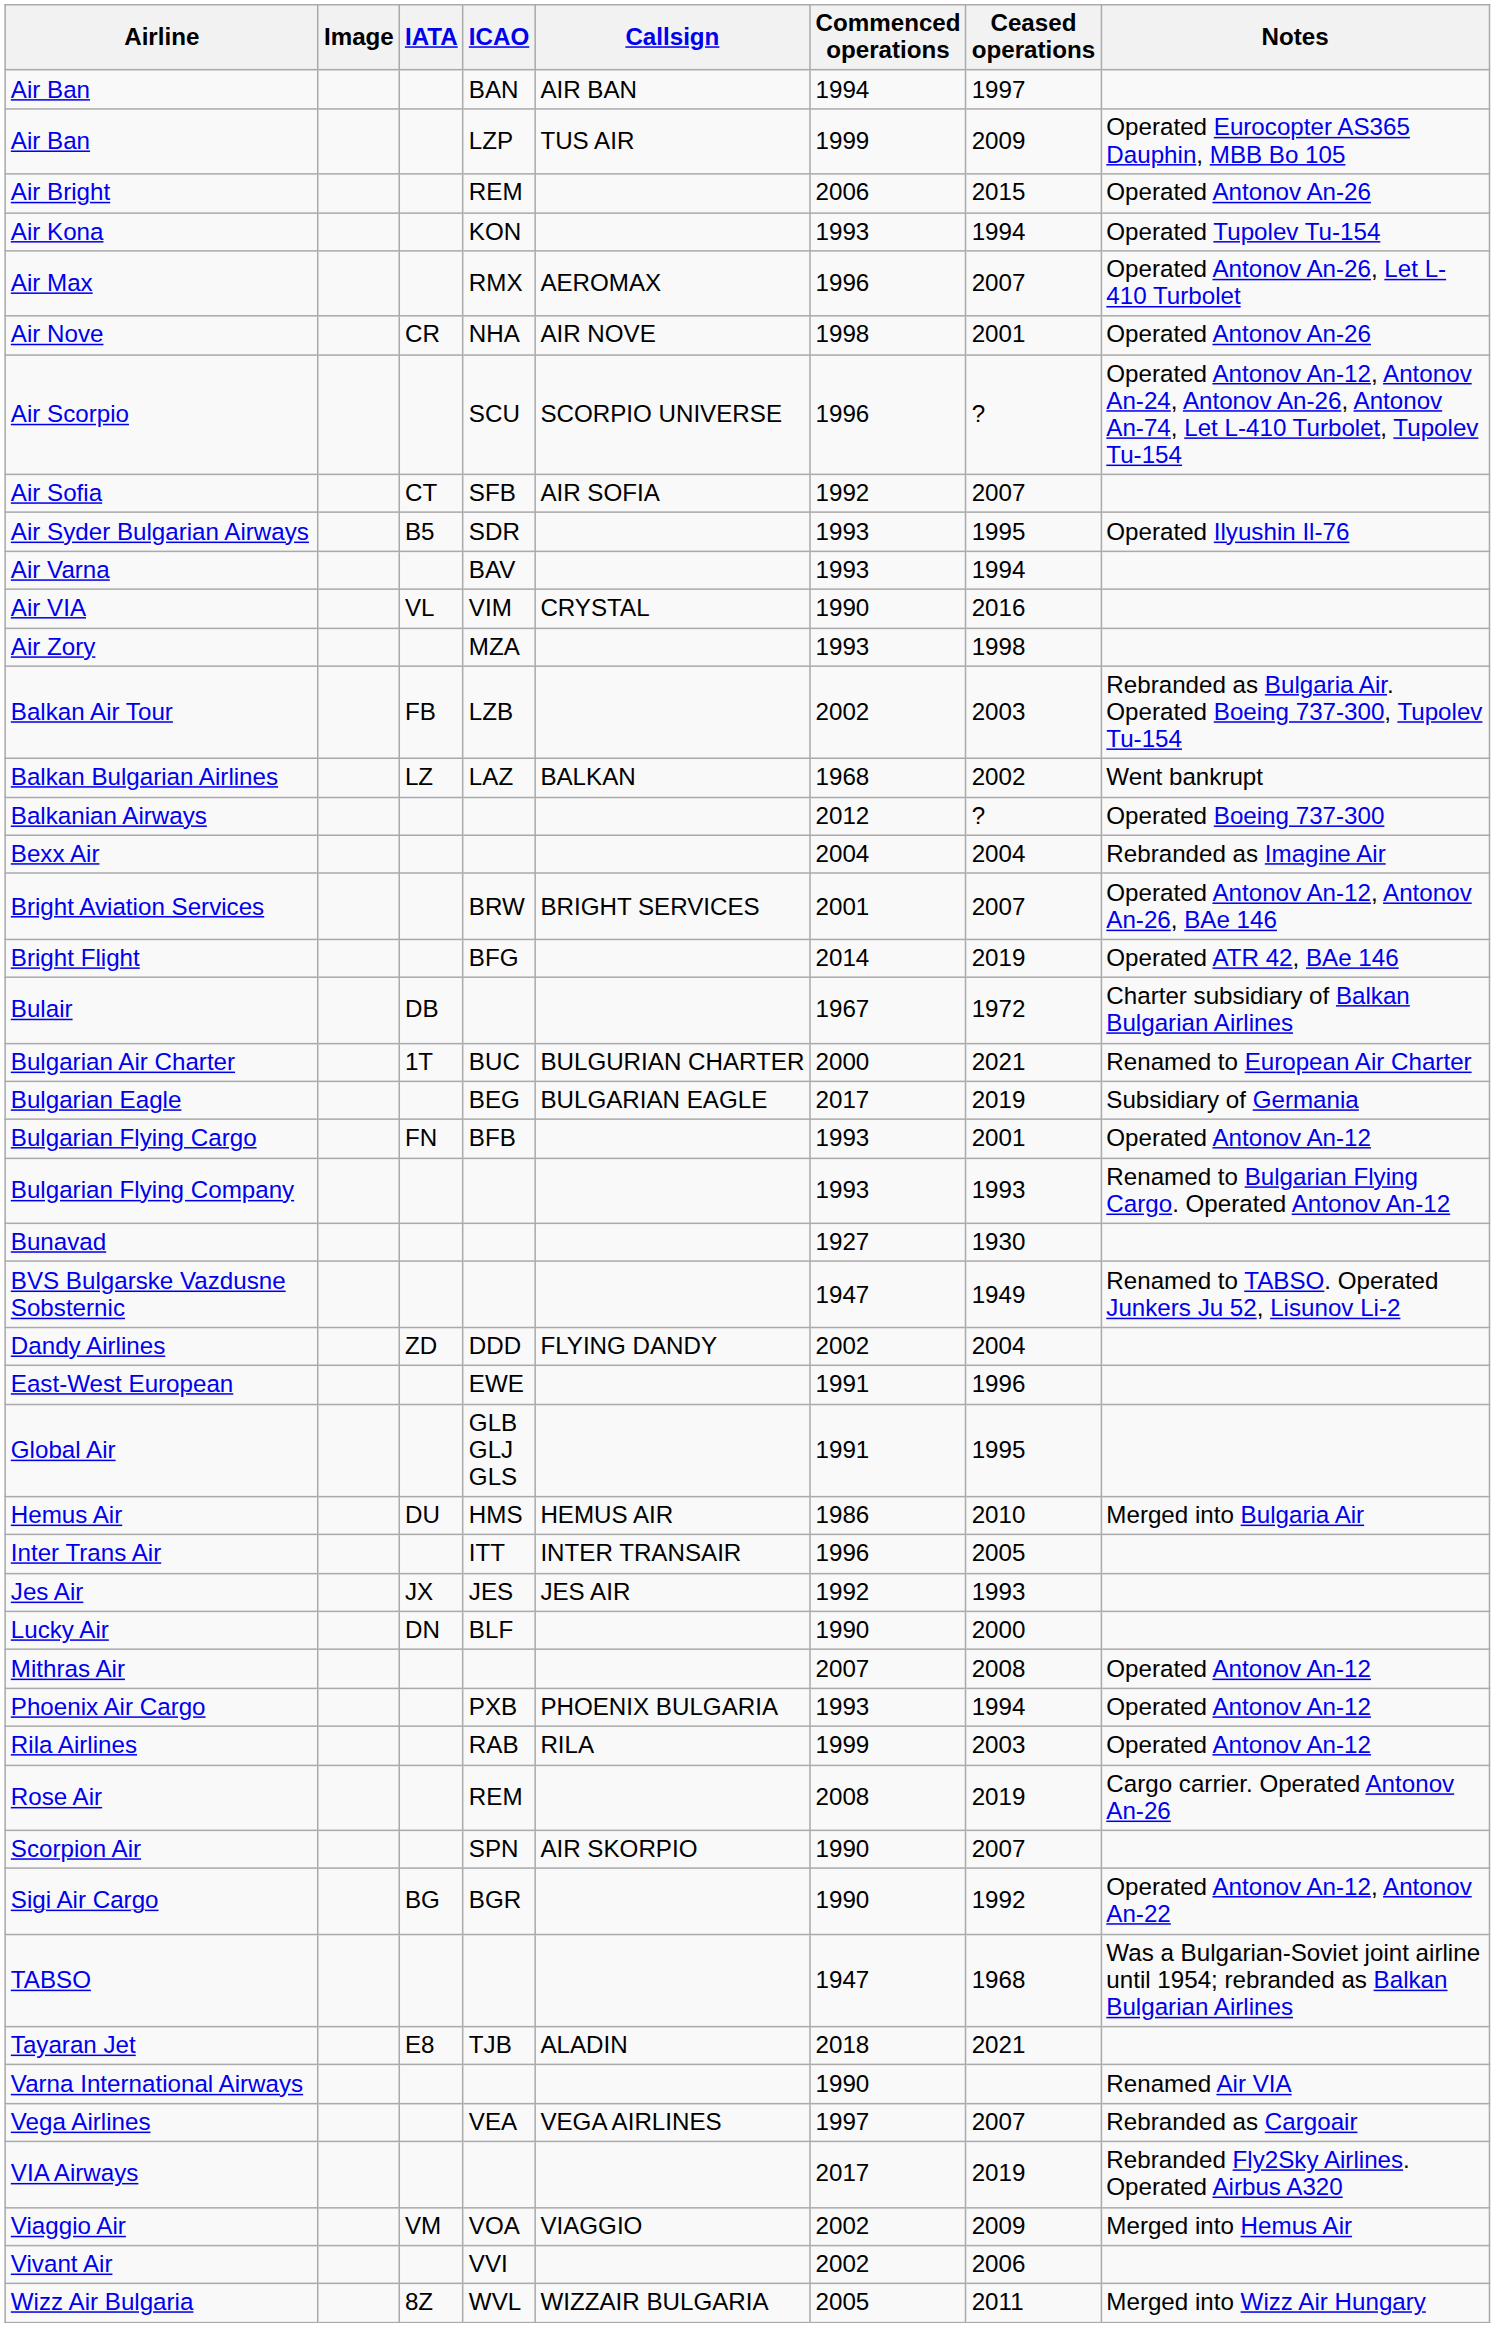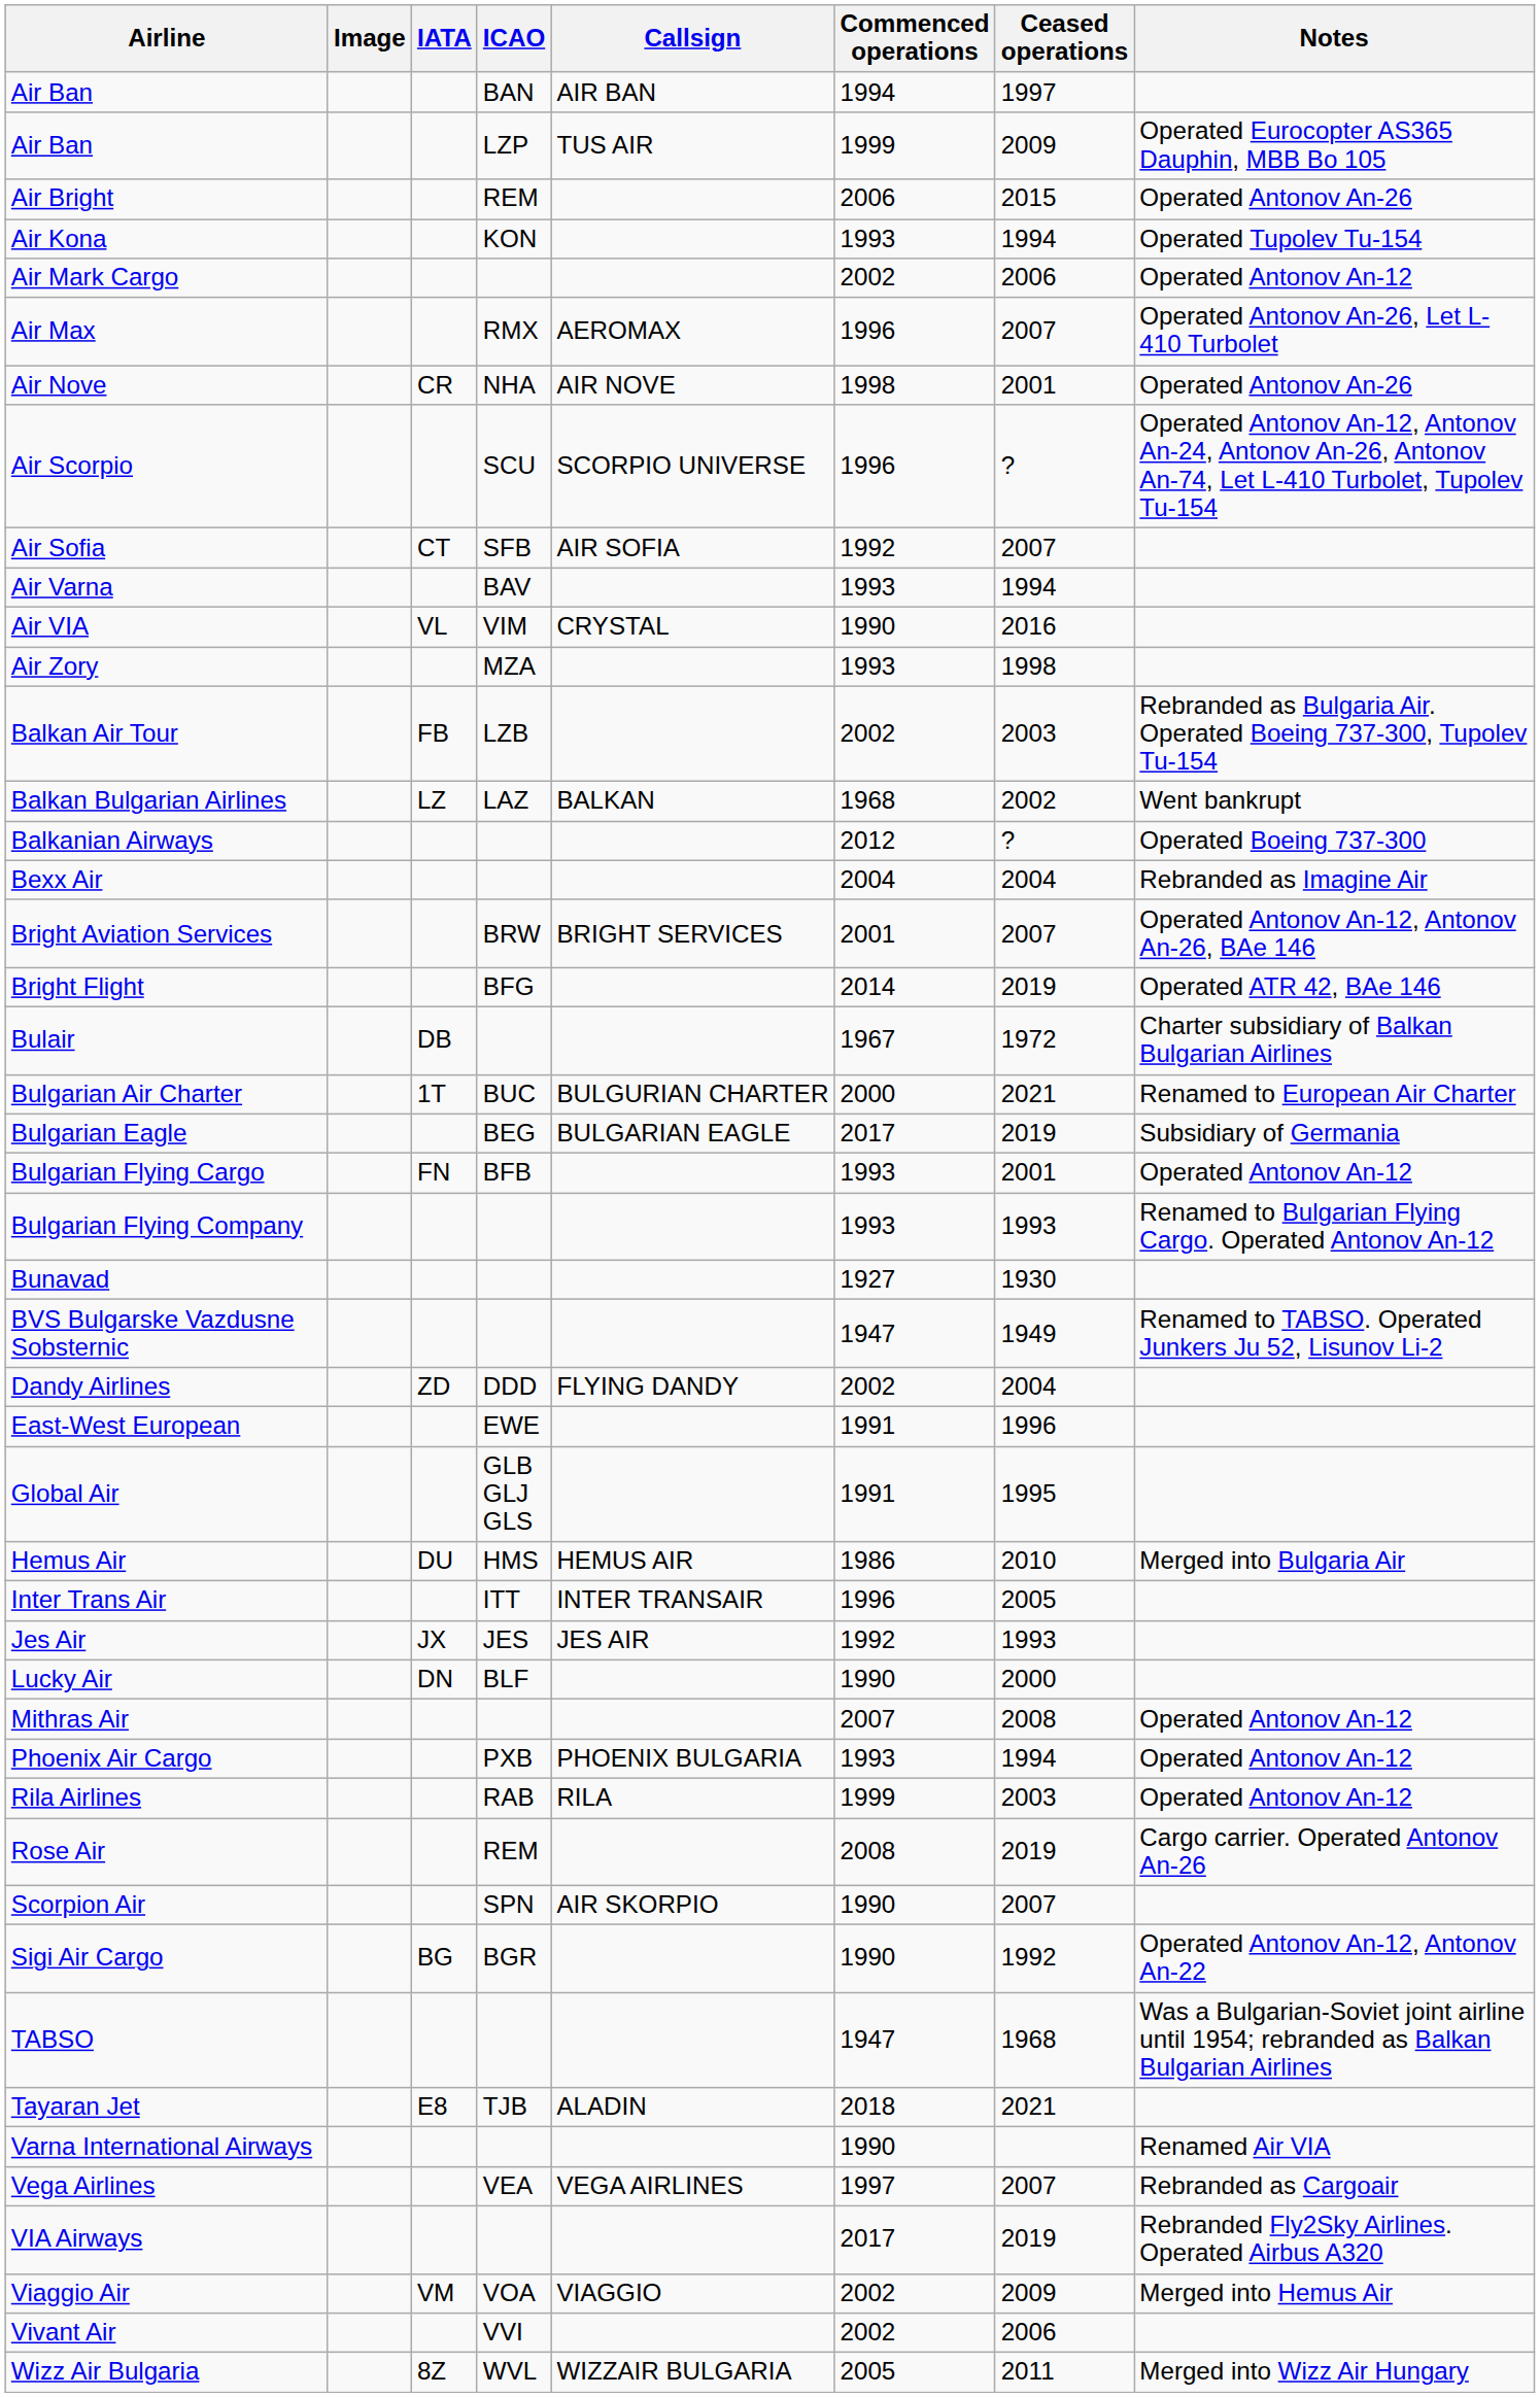+ row: Air Mark Cargo | 2002 | 2006 | Operated Antonov An-12
- row: Air Syder Bulgarian Airways | B5 | SDR | 1993 | 1995 | Operated Ilyushin Il-76
